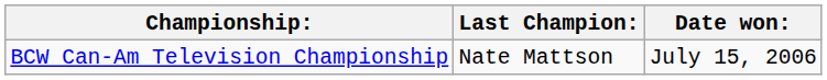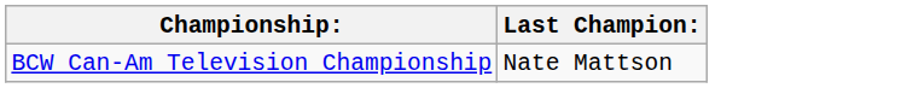- column: Date won: | July 15, 2006
